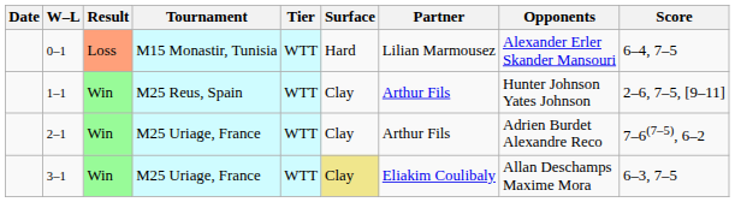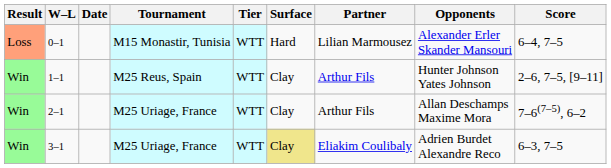columns swapped: Result <-> Date
2–1 | Opponents: Adrien Burdet Alexandre Reco -> Allan Deschamps Maxime Mora
3–1 | Opponents: Allan Deschamps Maxime Mora -> Adrien Burdet Alexandre Reco
